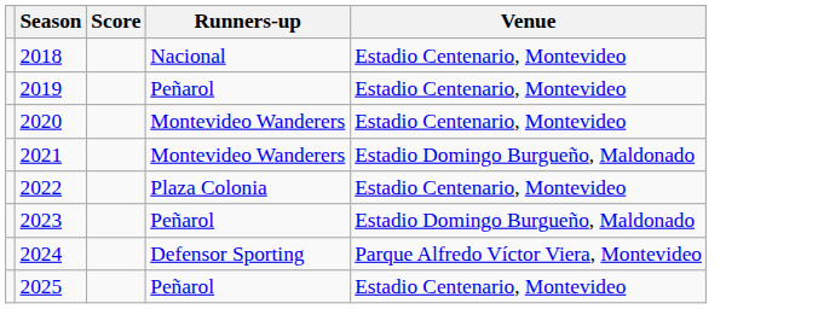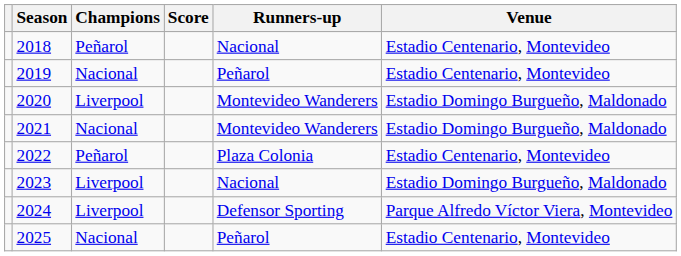+ column: Champions | Peñarol | Nacional | Liverpool | Nacional | Peñarol | Liverpool | Liverpool | Nacional
2020 | Venue: Estadio Centenario, Montevideo -> Estadio Domingo Burgueño, Maldonado
2023 | Runners-up: Peñarol -> Nacional
